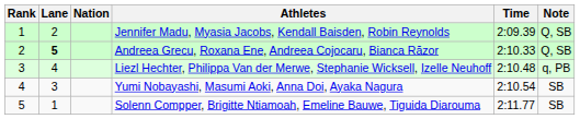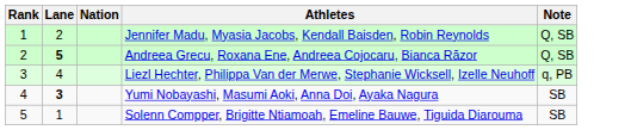- column: Time | 2:09.39 | 2:10.33 | 2:10.48 | 2:10.54 | 2:11.77
Yumi Nobayashi, Masumi Aoki, Anna Doi, Ayaka Nagura | Lane: normal -> bold
